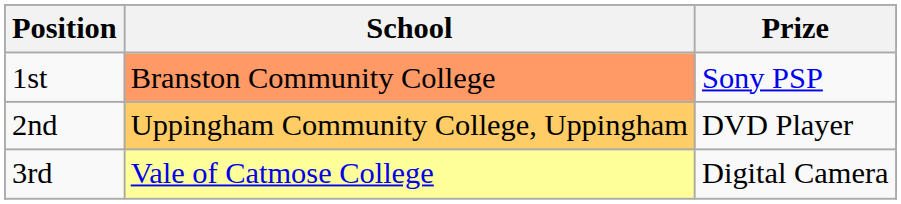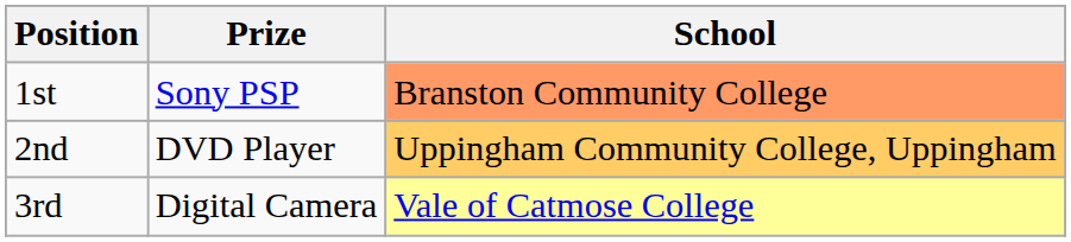columns swapped: School <-> Prize
